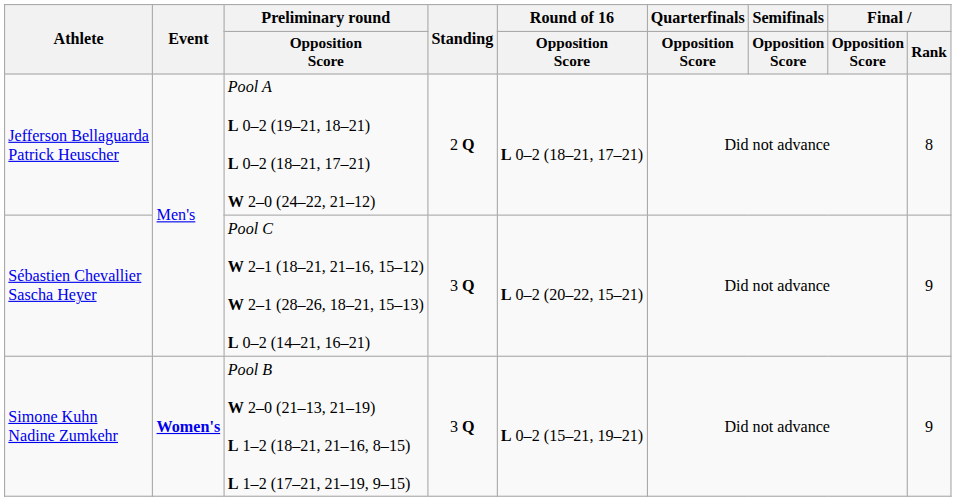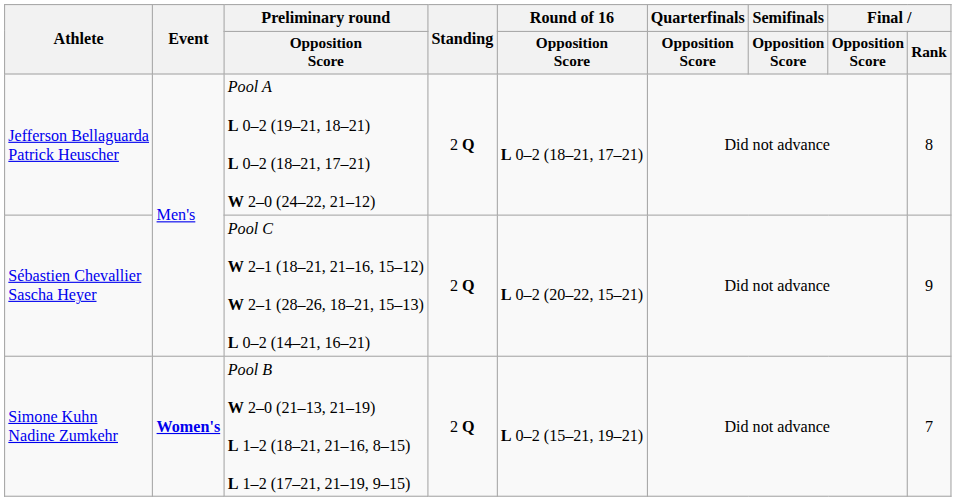Sébastien Chevallier Sascha Heyer | Standing: 3 Q -> 2 Q
Simone Kuhn Nadine Zumkehr | Standing: 3 Q -> 2 Q
Simone Kuhn Nadine Zumkehr | Final / Rank: 9 -> 7
